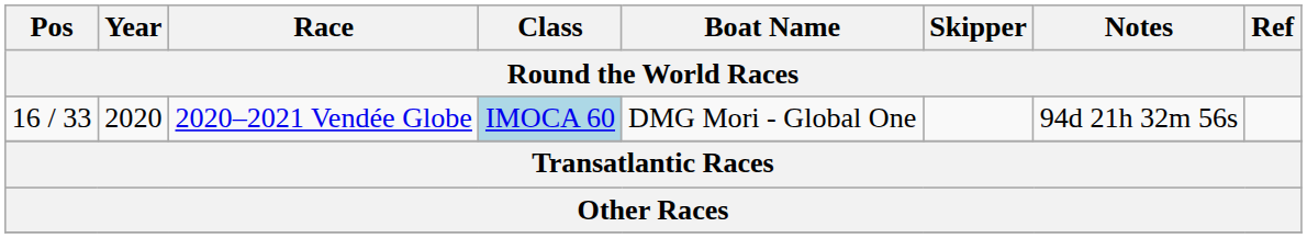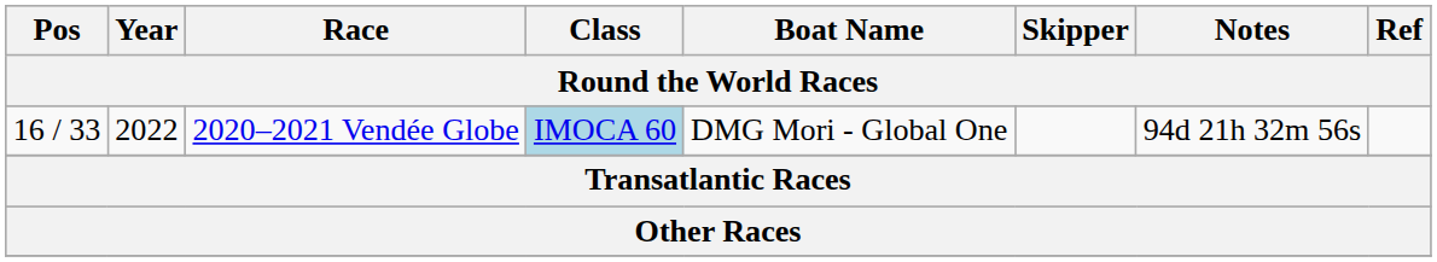2020–2021 Vendée Globe | Year: 2020 -> 2022
